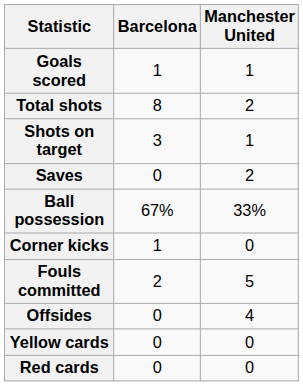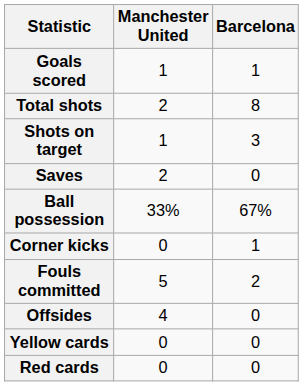columns swapped: Barcelona <-> Manchester United
